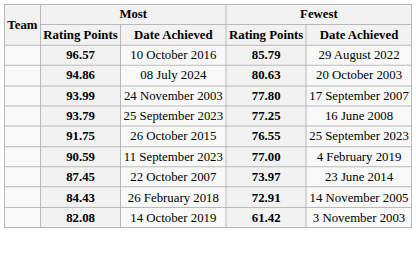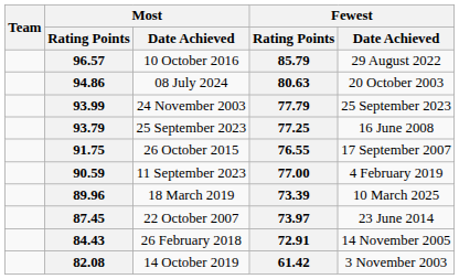93.99 | Fewest / Rating Points: 77.80 -> 77.79
93.99 | Fewest / Date Achieved: 17 September 2007 -> 25 September 2023
91.75 | Fewest / Date Achieved: 25 September 2023 -> 17 September 2007
+ row: 89.96 | 18 March 2019 | 73.39 | 10 March 2025
